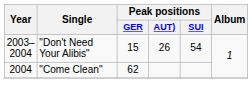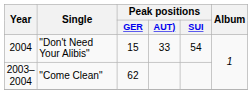"Don't Need Your Alibis" | Year: 2003–2004 -> 2004
"Don't Need Your Alibis" | Peak positions / AUT): 26 -> 33
"Come Clean" | Year: 2004 -> 2003–2004
